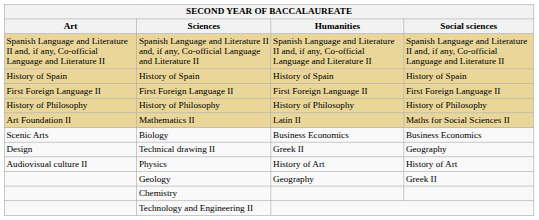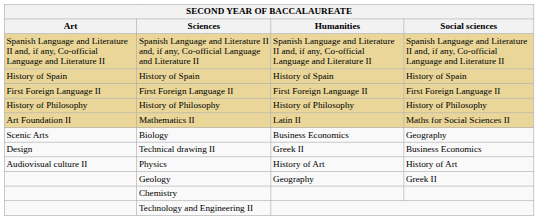Biology | Social sciences: Business Economics -> Geography
Technical drawing II | Social sciences: Geography -> Business Economics
